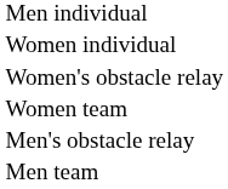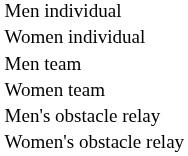rows swapped: Men team <-> Women's obstacle relay
